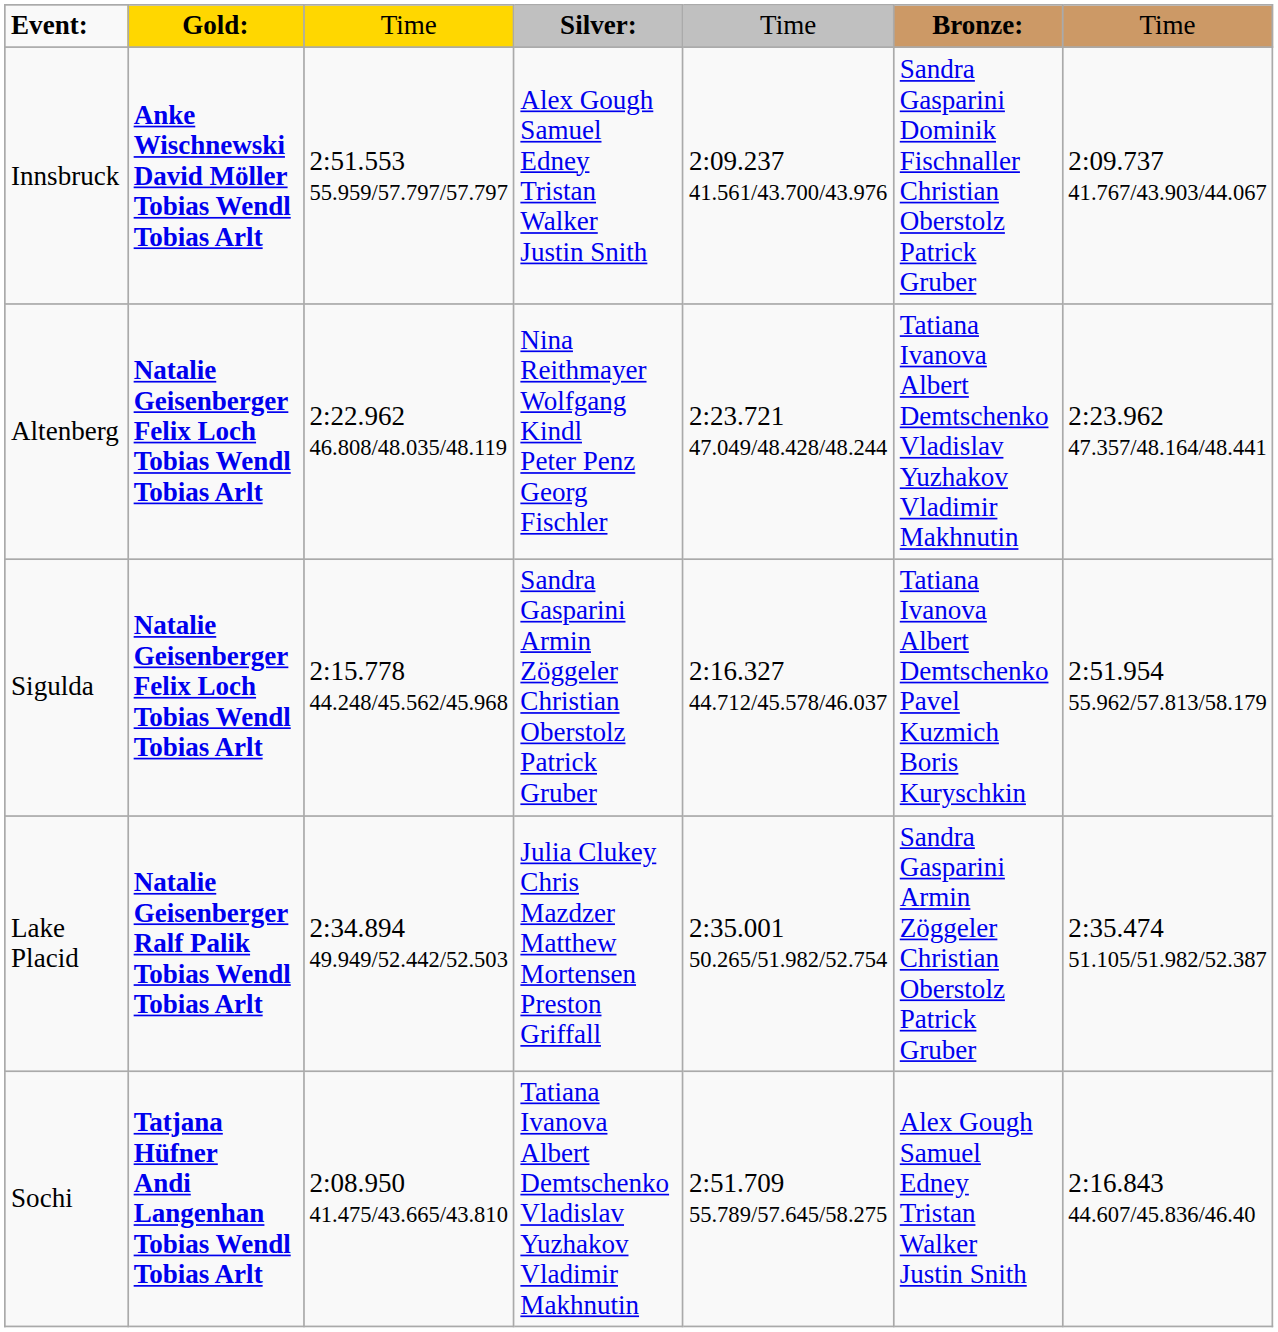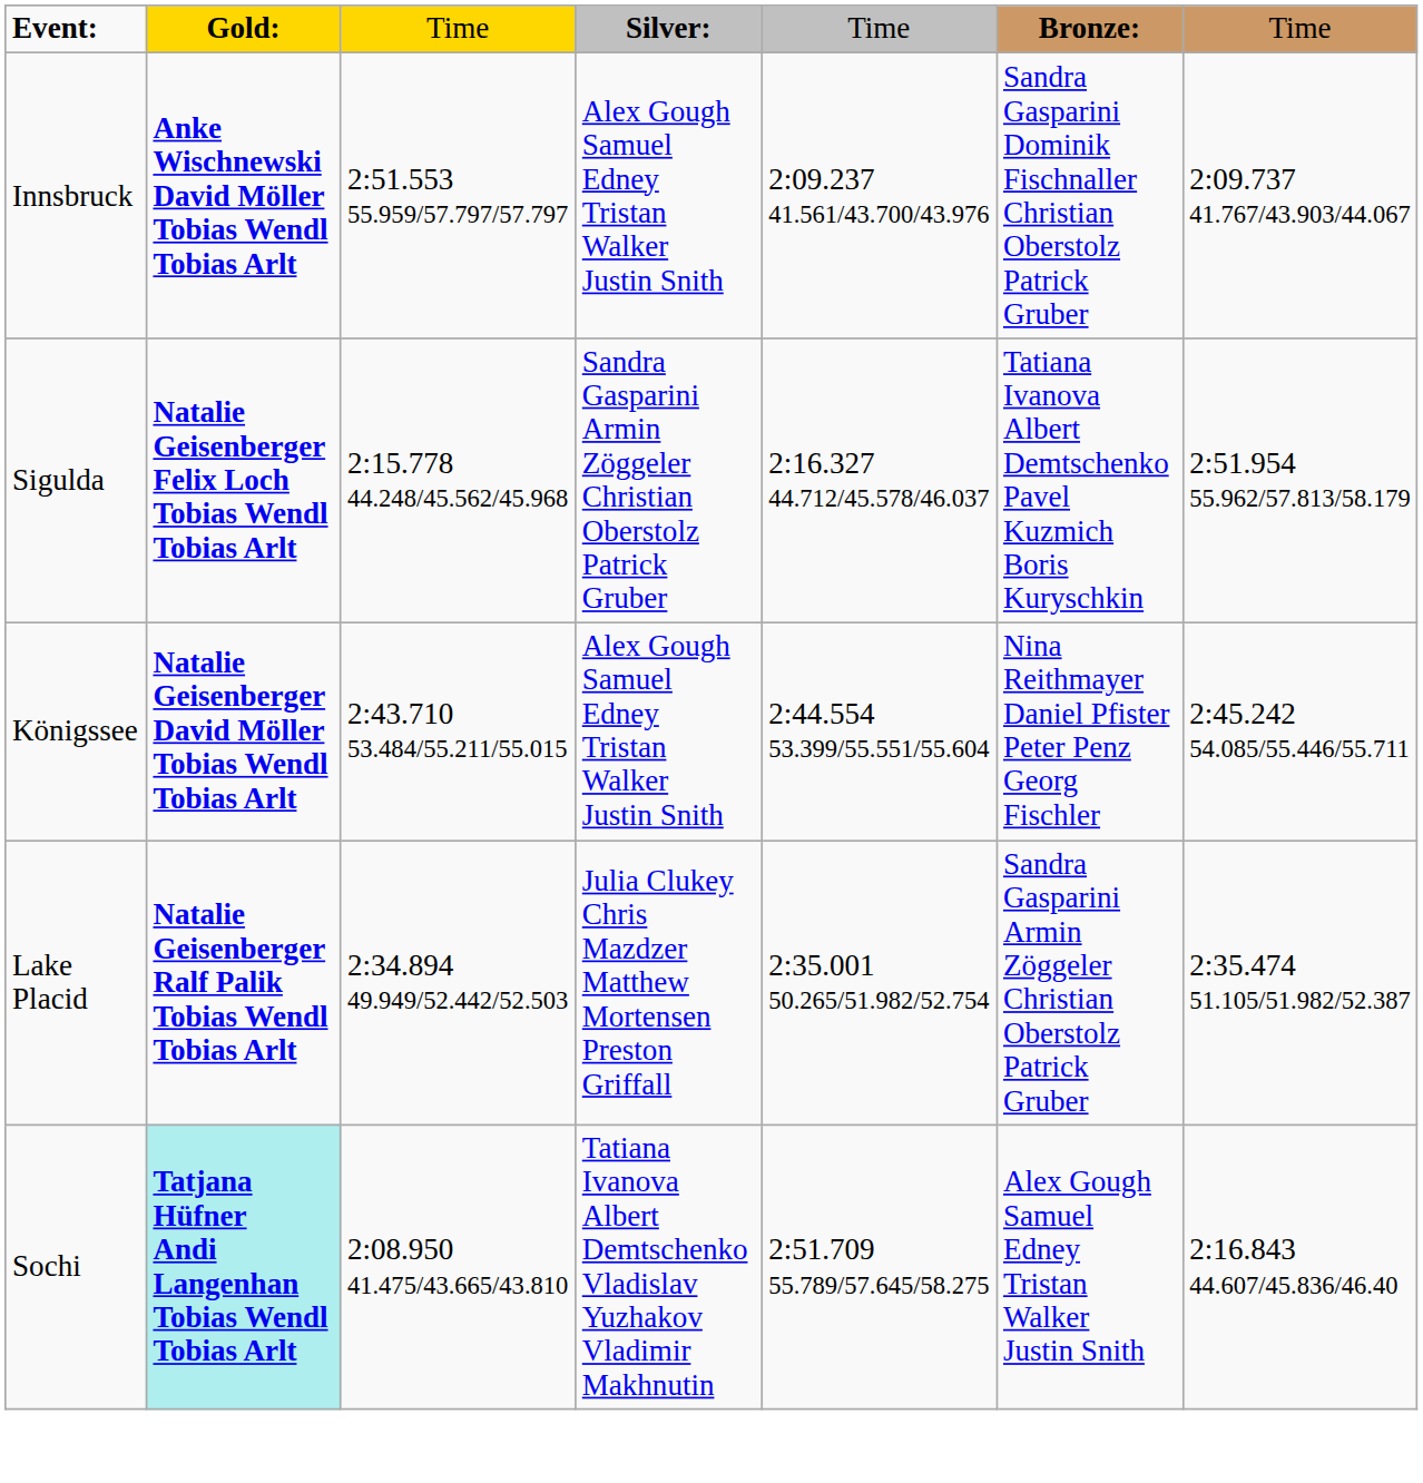- row: Altenberg | Natalie Geisenberger Felix Loch Tobias Wendl Tobias Arlt | 2:22.962 46.808/48.035/48.119 | Nina Reithmayer Wolfgang Kindl Peter Penz Georg Fischler | 2:23.721 47.049/48.428/48.244 | Tatiana Ivanova Albert Demtschenko Vladislav Yuzhakov Vladimir Makhnutin | 2:23.962 47.357/48.164/48.441
+ row: Königssee | Natalie Geisenberger David Möller Tobias Wendl Tobias Arlt | 2:43.710 53.484/55.211/55.015 | Alex Gough Samuel Edney Tristan Walker Justin Snith | 2:44.554 53.399/55.551/55.604 | Nina Reithmayer Daniel Pfister Peter Penz Georg Fischler | 2:45.242 54.085/55.446/55.711
Sochi | column 2: no background -> paleturquoise background
